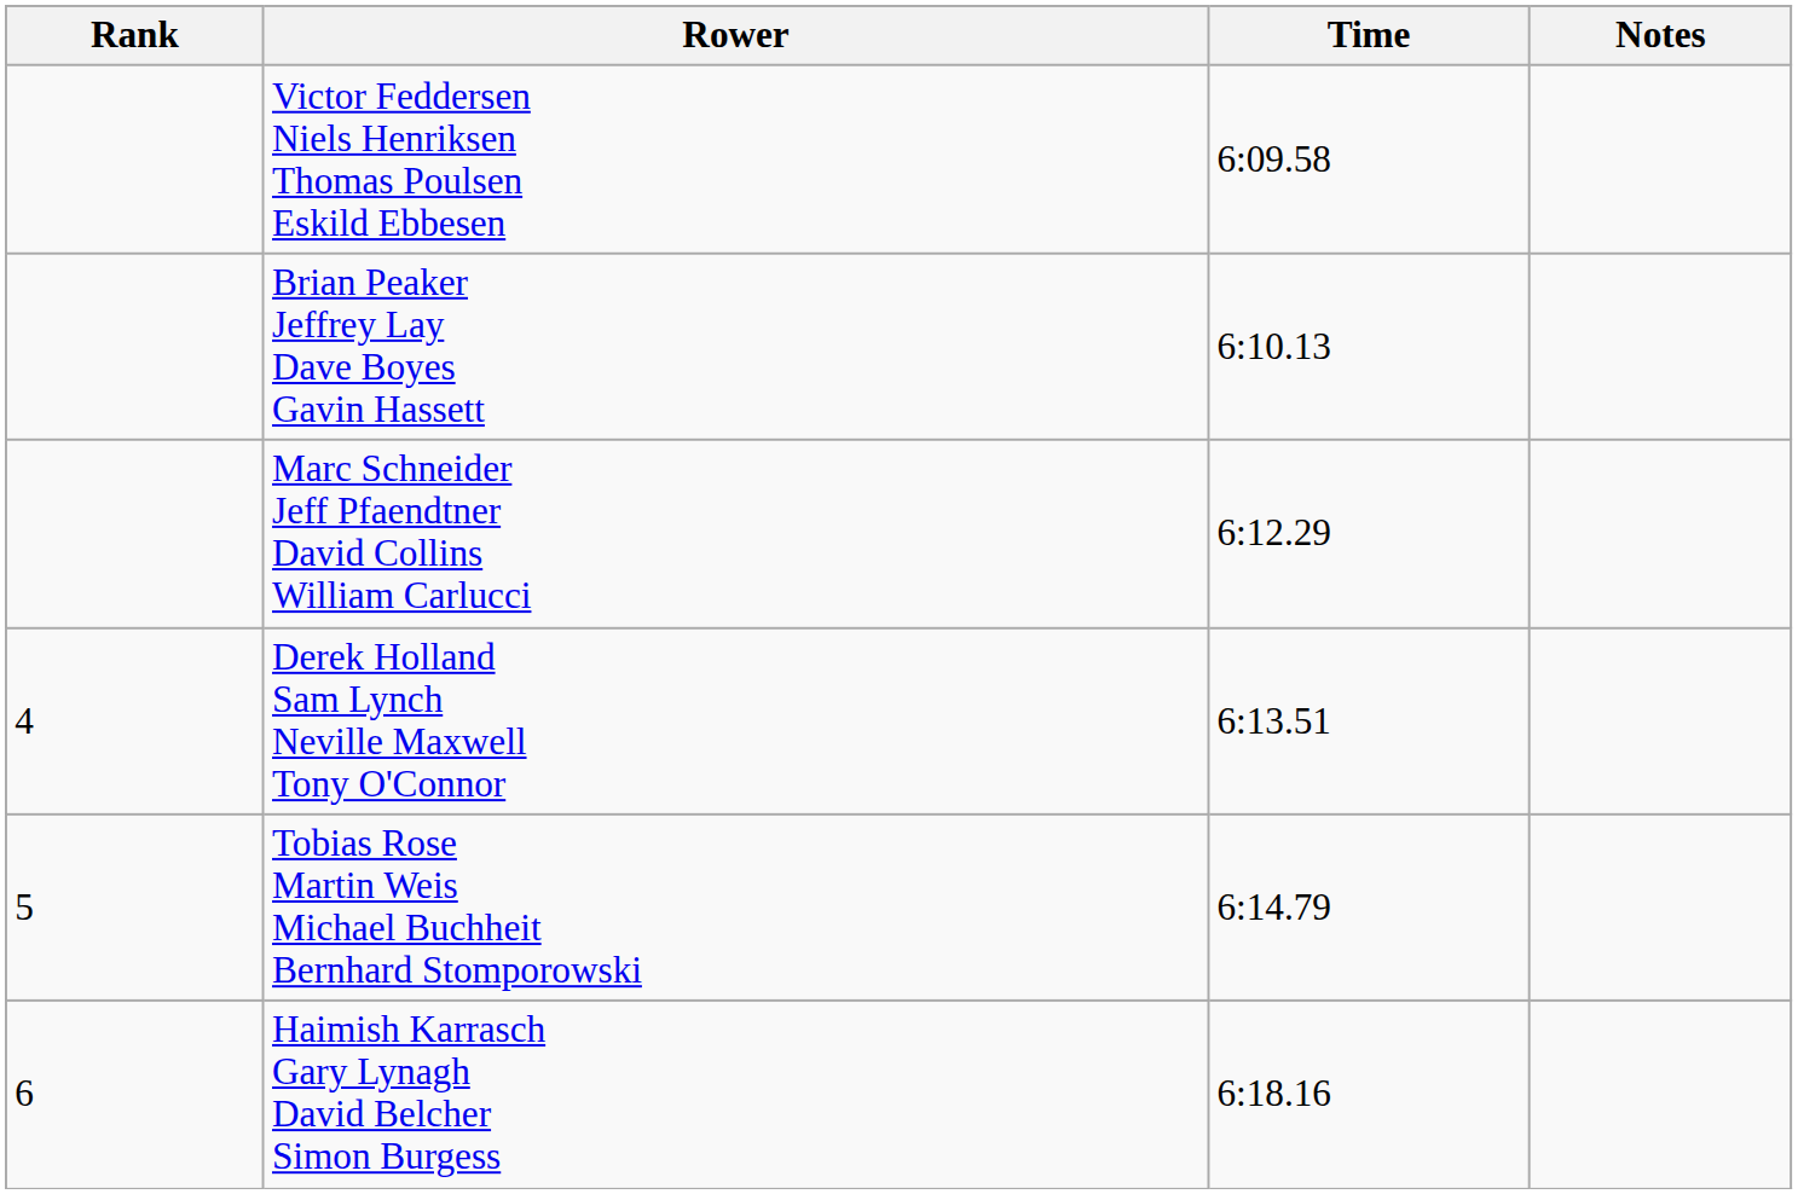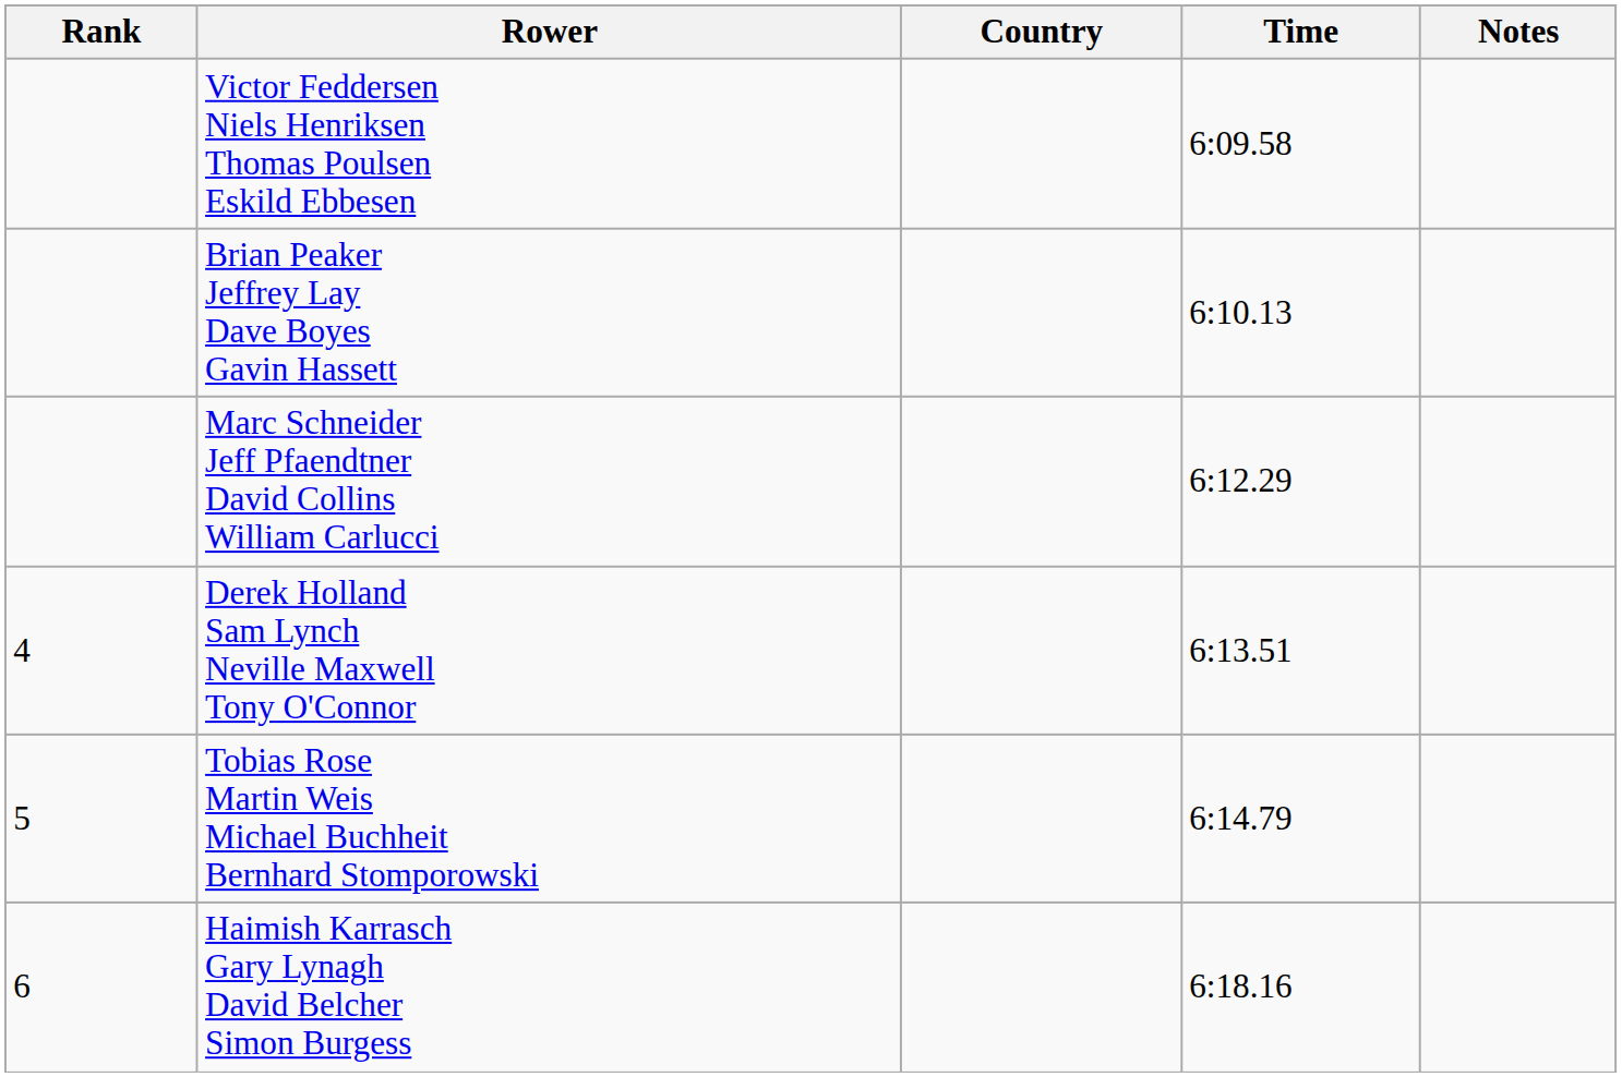+ column: Country
